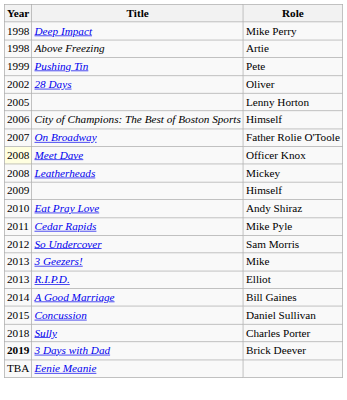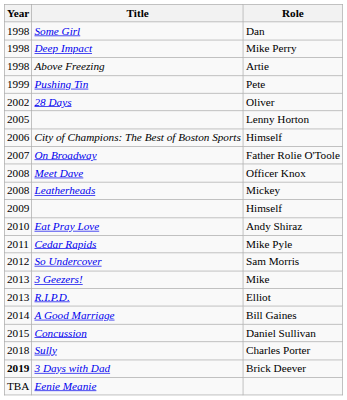+ row: 1998 | Some Girl | Dan
Meet Dave | Year: lightyellow background -> no background
